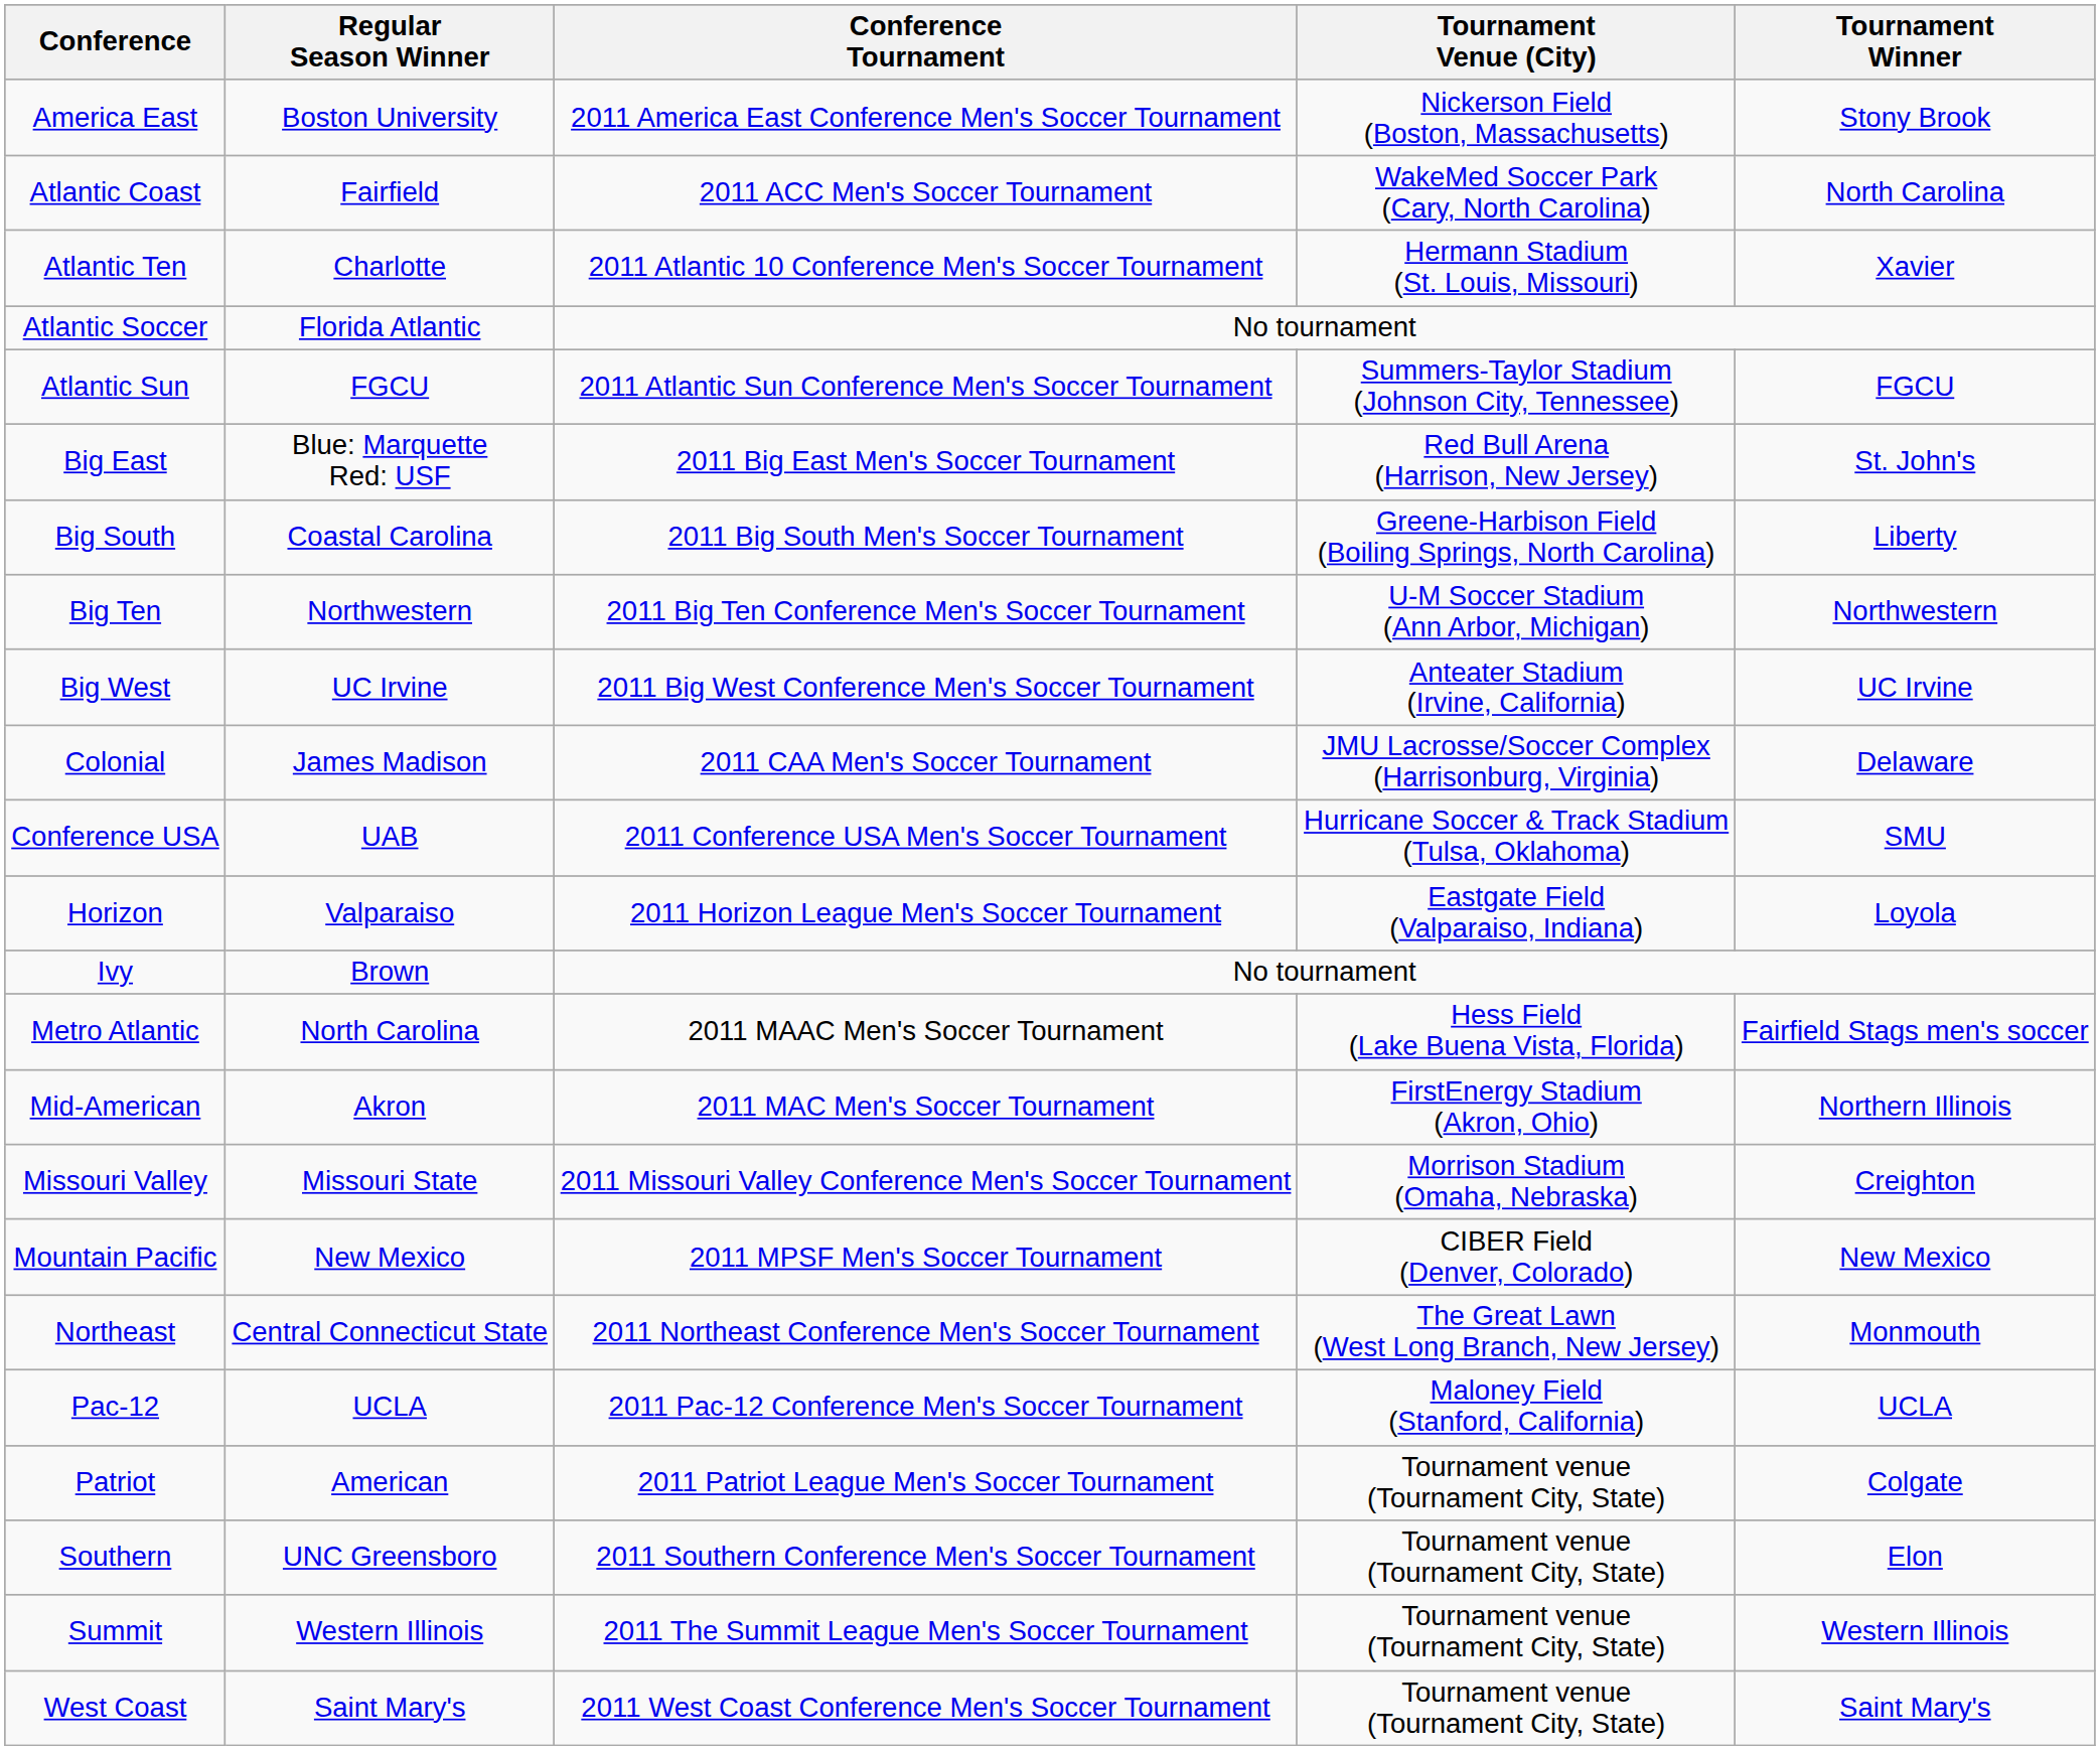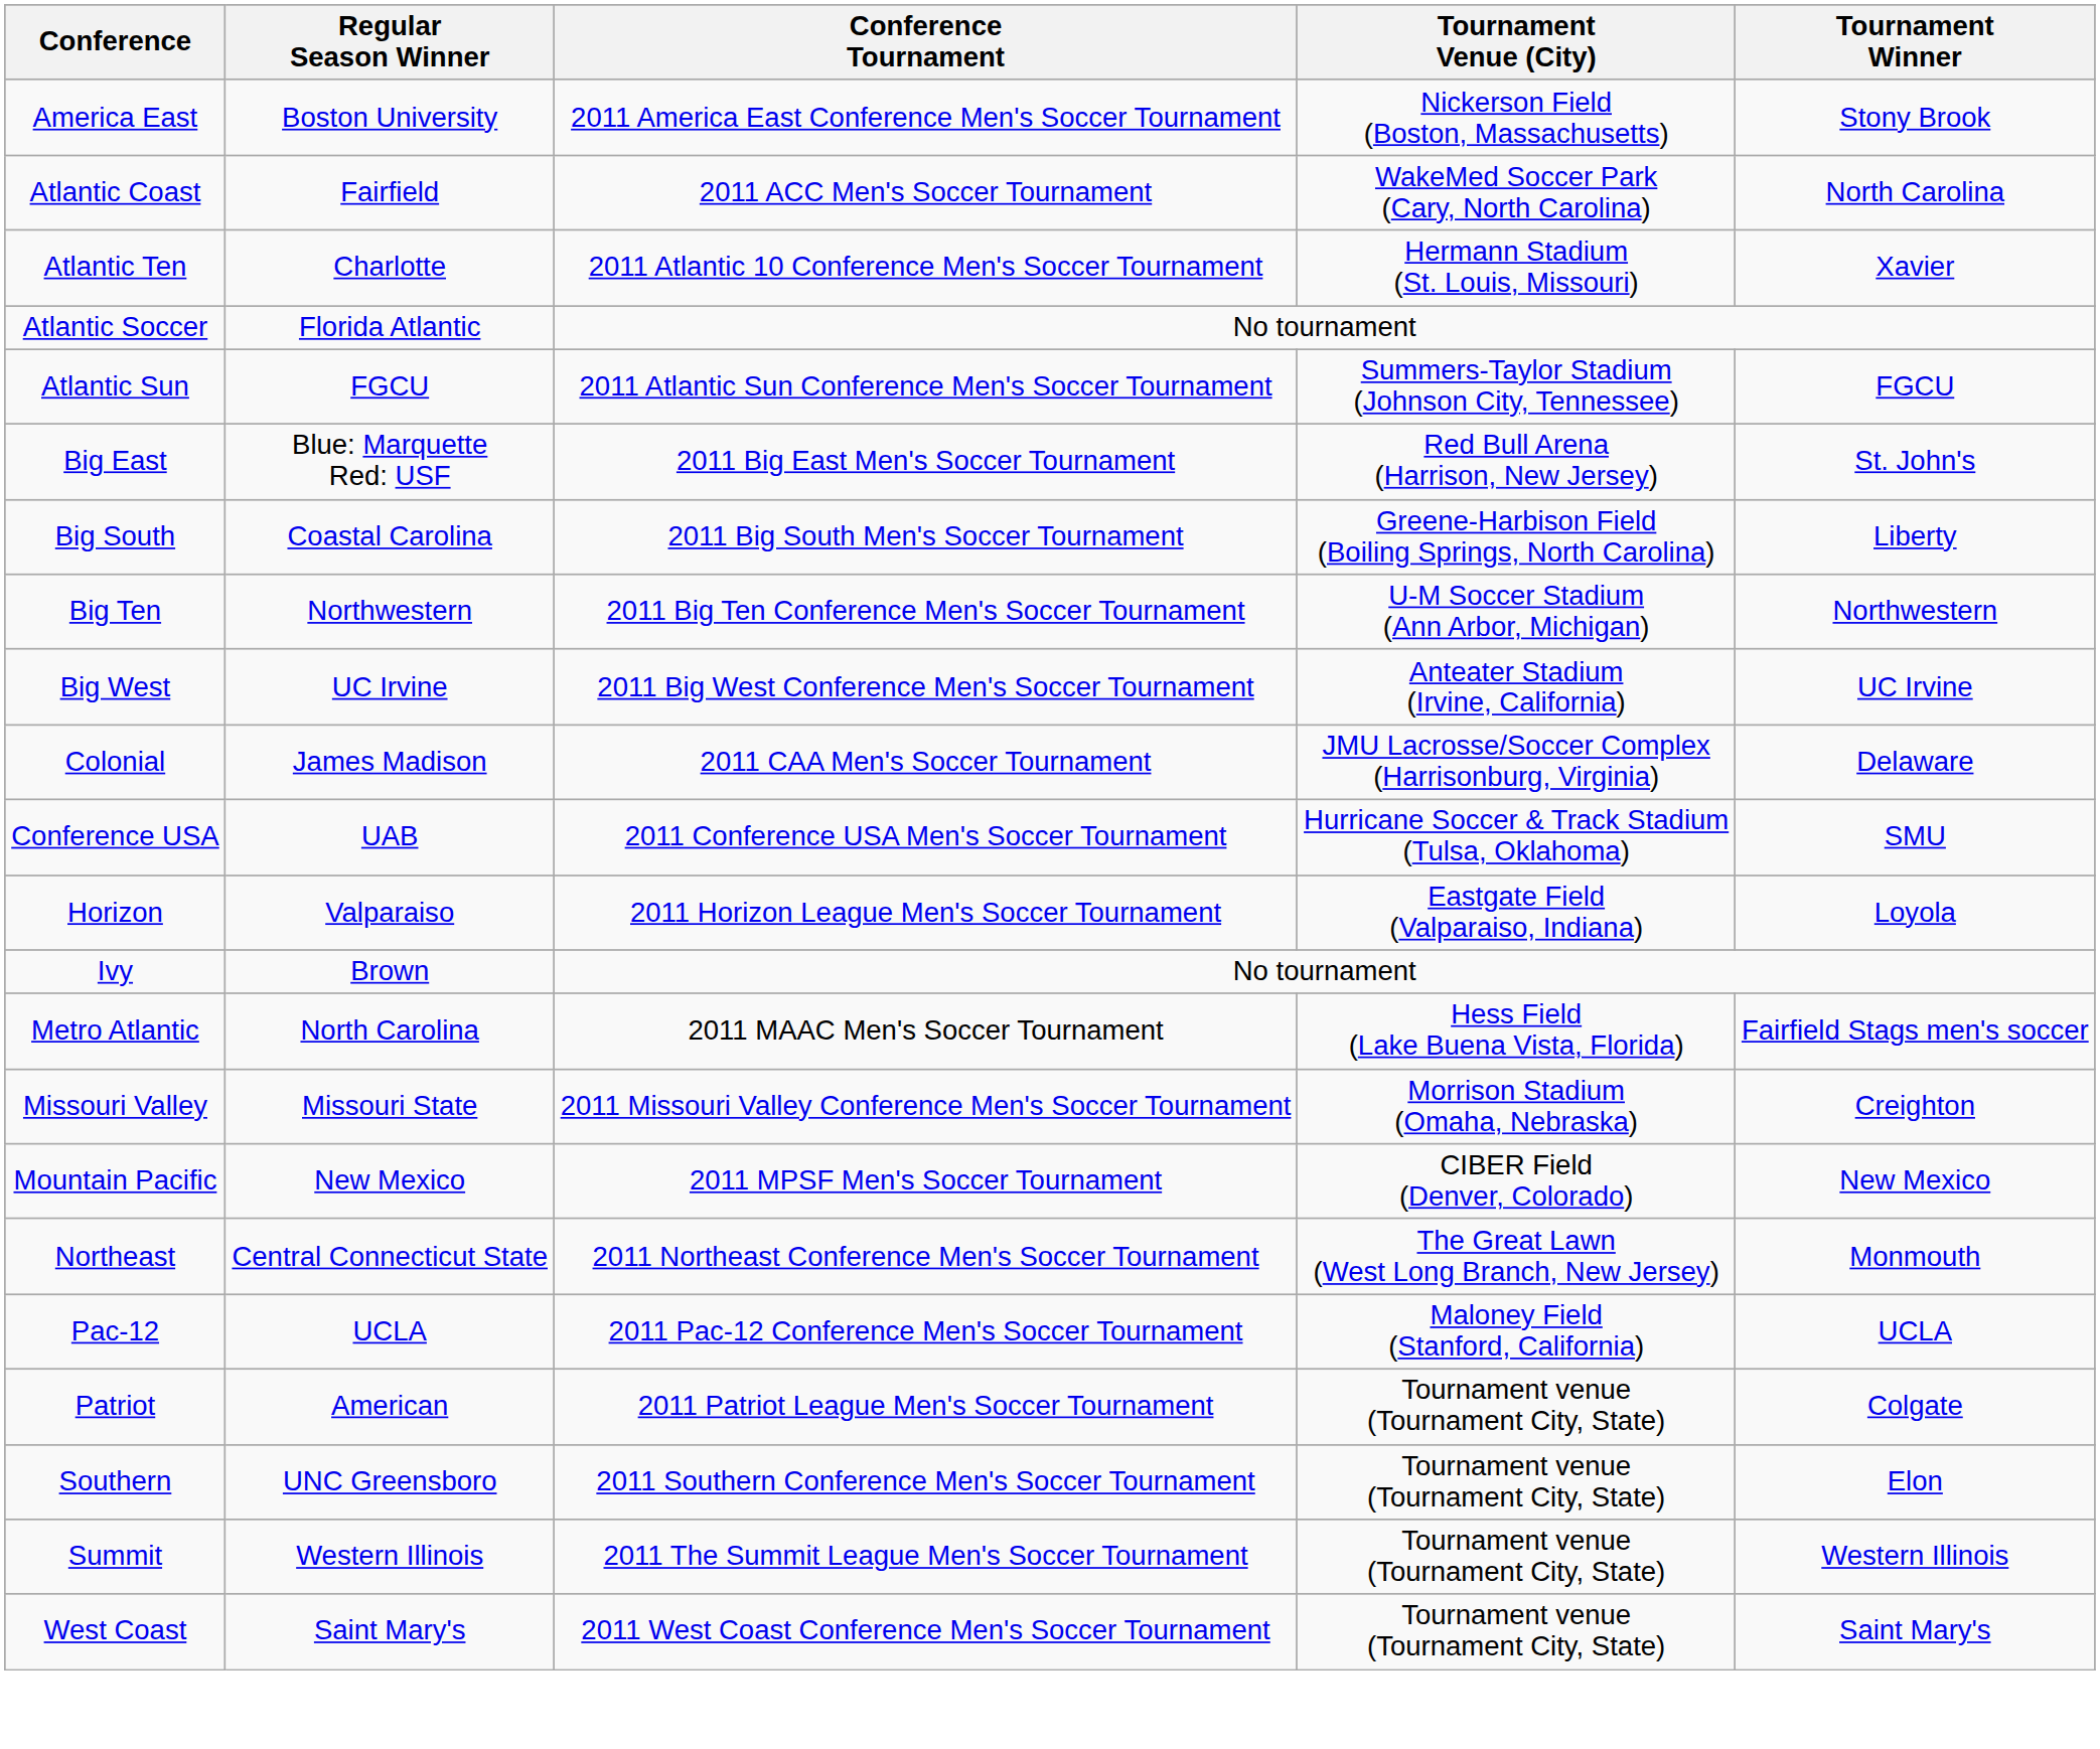- row: Mid-American | Akron | 2011 MAC Men's Soccer Tournament | FirstEnergy Stadium (Akron, Ohio) | Northern Illinois
